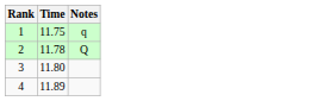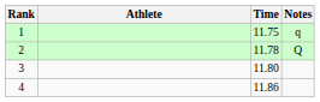+ column: Athlete
4 | Time: 11.89 -> 11.86
